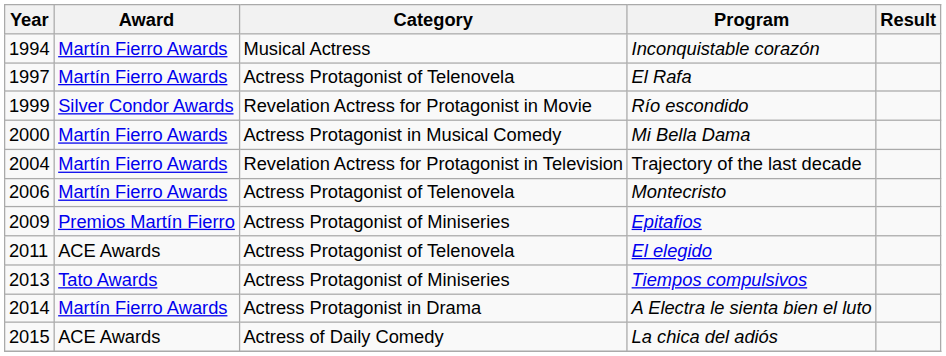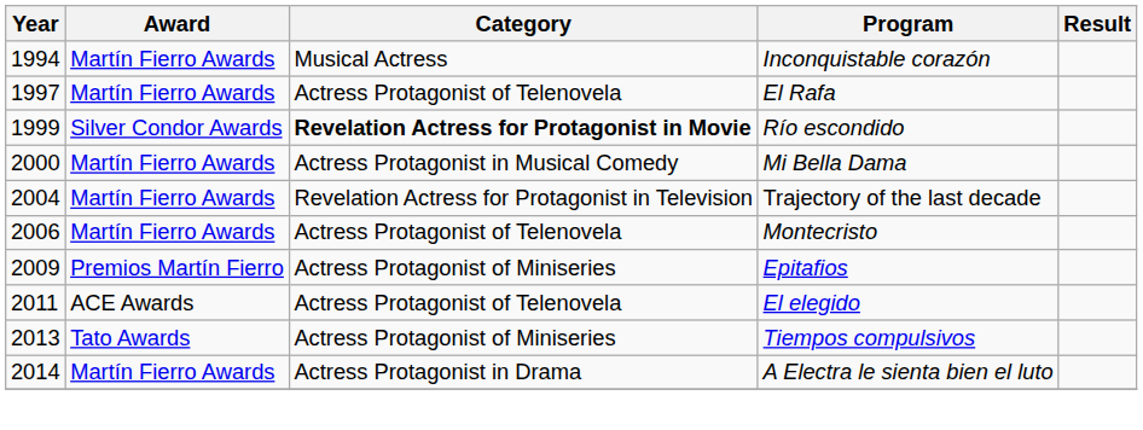Río escondido | Category: normal -> bold
- row: 2015 | ACE Awards | Actress of Daily Comedy | La chica del adiós
